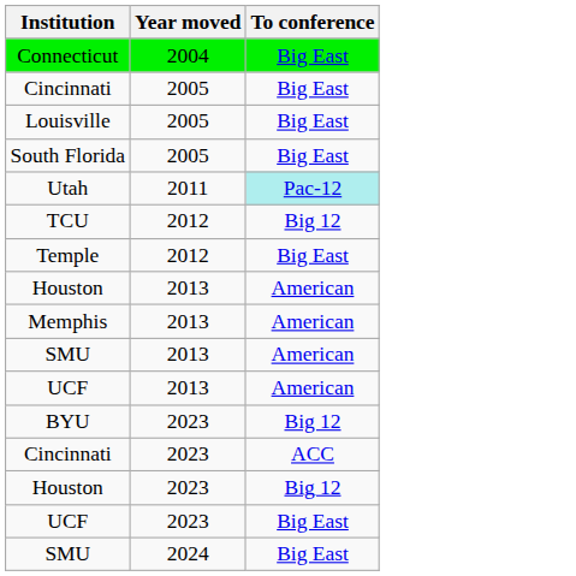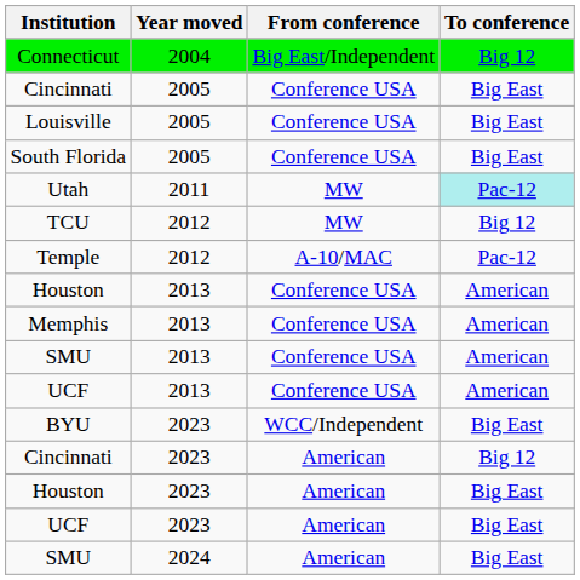+ column: From conference | Big East/Independent | Conference USA | Conference USA | Conference USA | MW | MW | A-10/MAC | Conference USA | Conference USA | Conference USA | Conference USA | WCC/Independent | American | American | American | American
Connecticut | To conference: Big East -> Big 12
Temple | To conference: Big East -> Pac-12
BYU | To conference: Big 12 -> Big East
Cincinnati / 2023 | To conference: ACC -> Big 12
Houston / 2023 | To conference: Big 12 -> Big East
